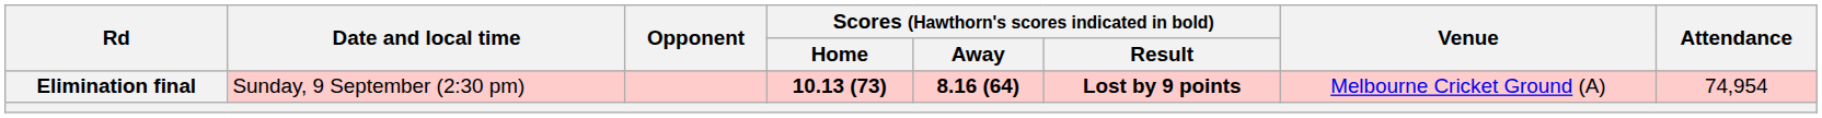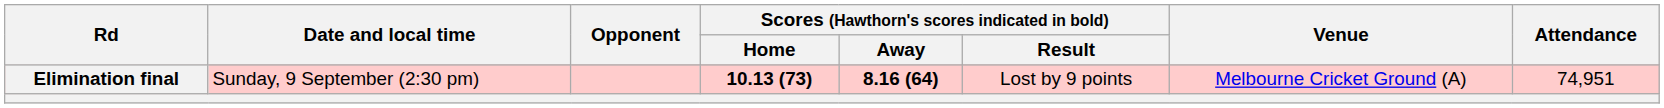Elimination final | Scores (Hawthorn's scores indicated in bold) / Result: bold -> normal
Elimination final | Attendance: 74,954 -> 74,951
